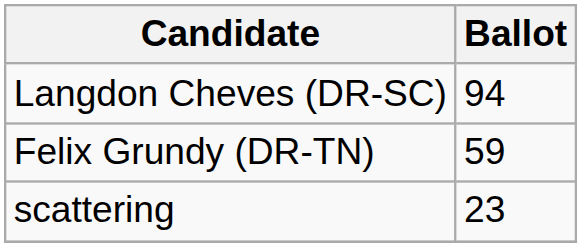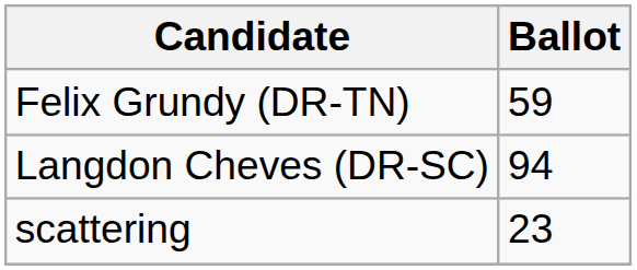rows swapped: Langdon Cheves (DR-SC) <-> Felix Grundy (DR-TN)
